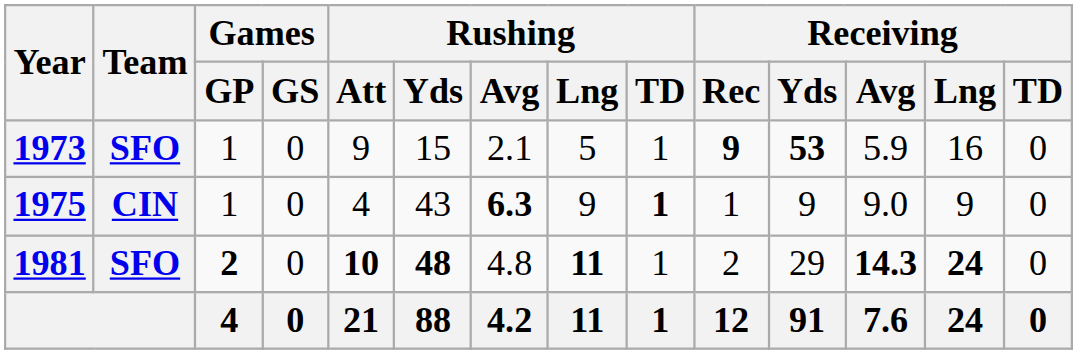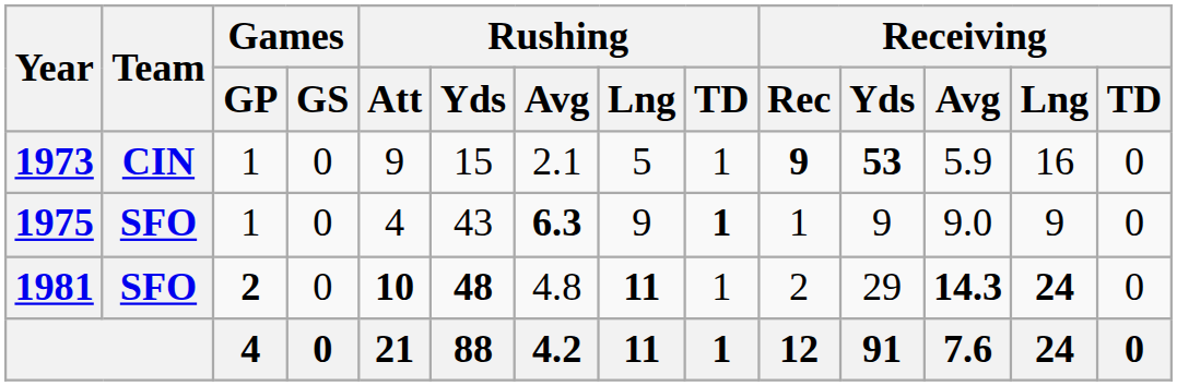1973 | Team: SFO -> CIN
1975 | Team: CIN -> SFO
